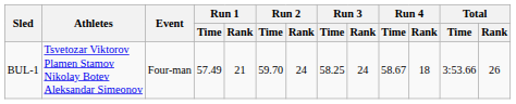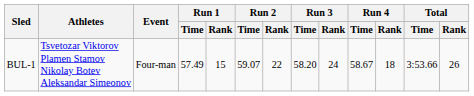BUL-1 | Run 1 / Rank: 21 -> 15
BUL-1 | Run 2 / Time: 59.70 -> 59.07
BUL-1 | Run 2 / Rank: 24 -> 22
BUL-1 | Run 3 / Time: 58.25 -> 58.20
